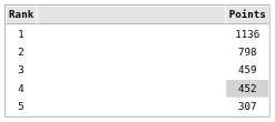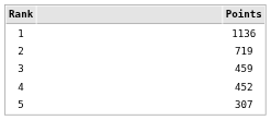2 | Points: 798 -> 719
4 | Points: lightgrey background -> no background
